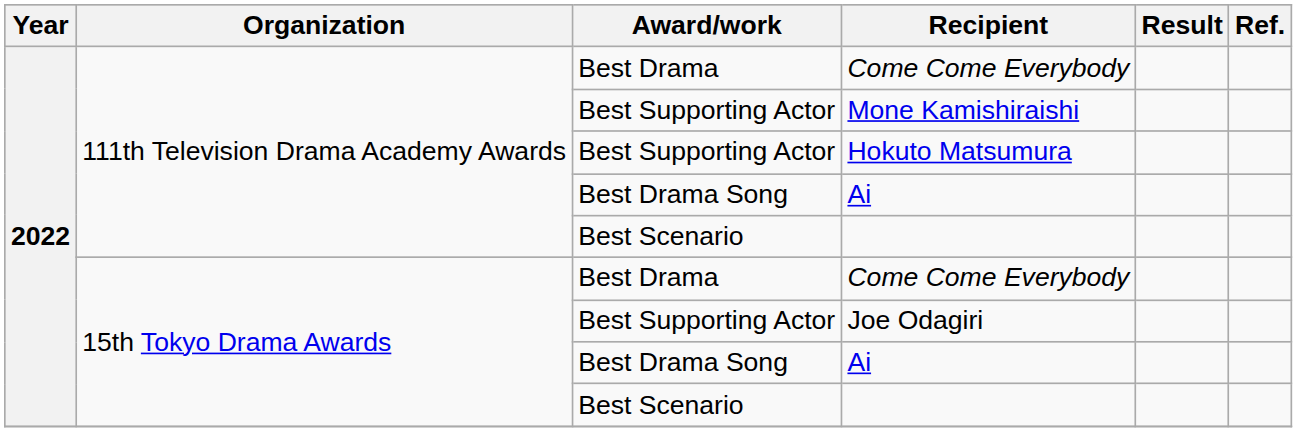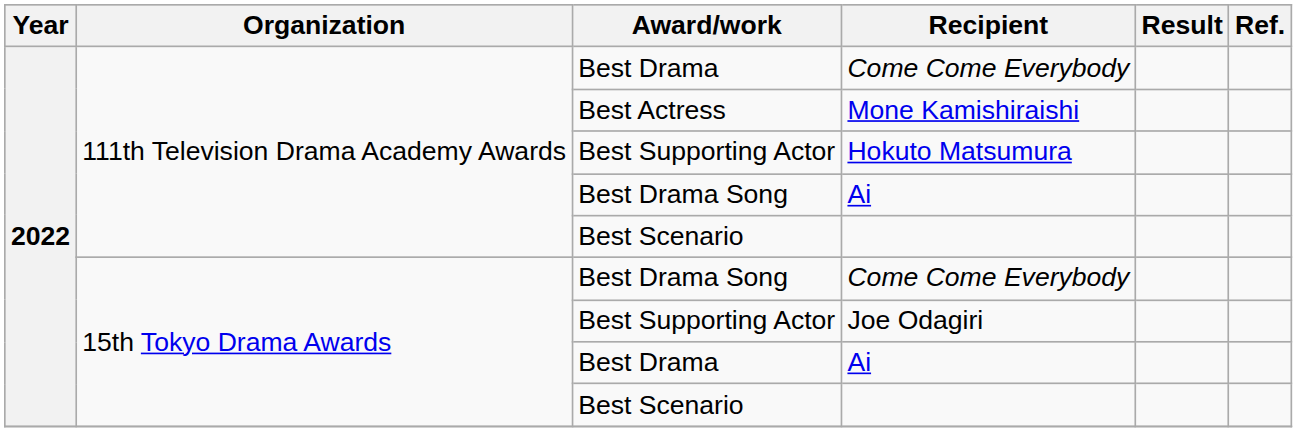Mone Kamishiraishi | Award/work: Best Supporting Actor -> Best Actress
15th Tokyo Drama Awards / Come Come Everybody | Award/work: Best Drama -> Best Drama Song
15th Tokyo Drama Awards / Ai | Award/work: Best Drama Song -> Best Drama
